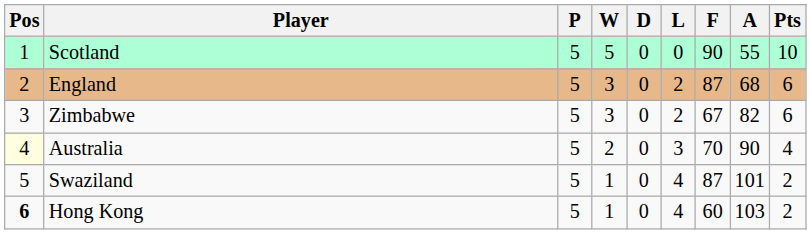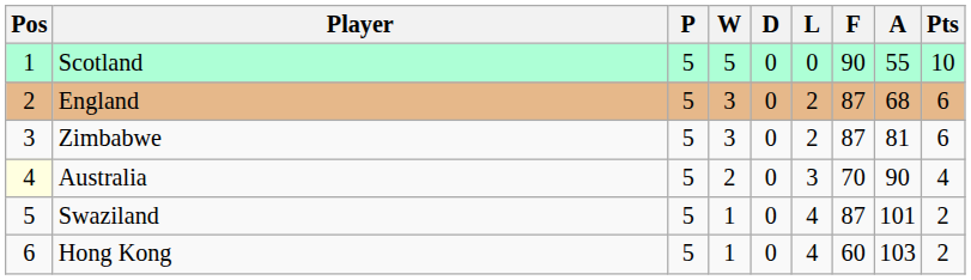Zimbabwe | F: 67 -> 87
Zimbabwe | A: 82 -> 81
Hong Kong | Pos: bold -> normal
